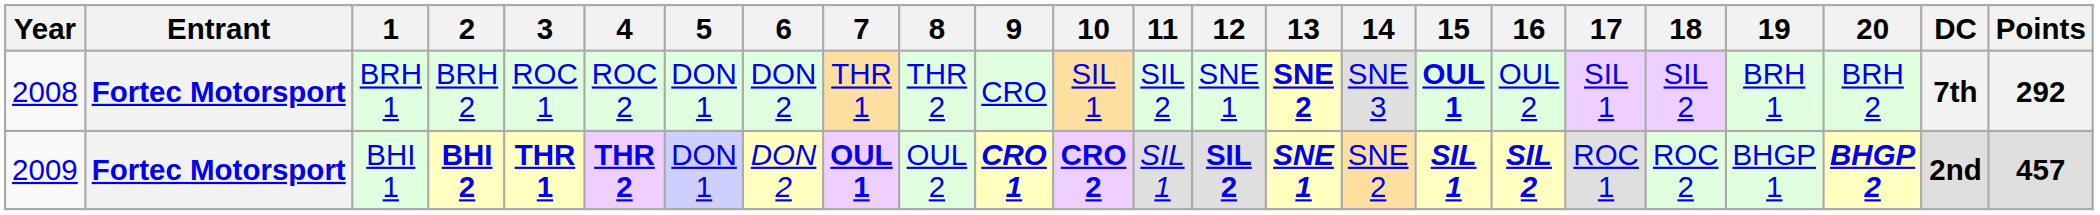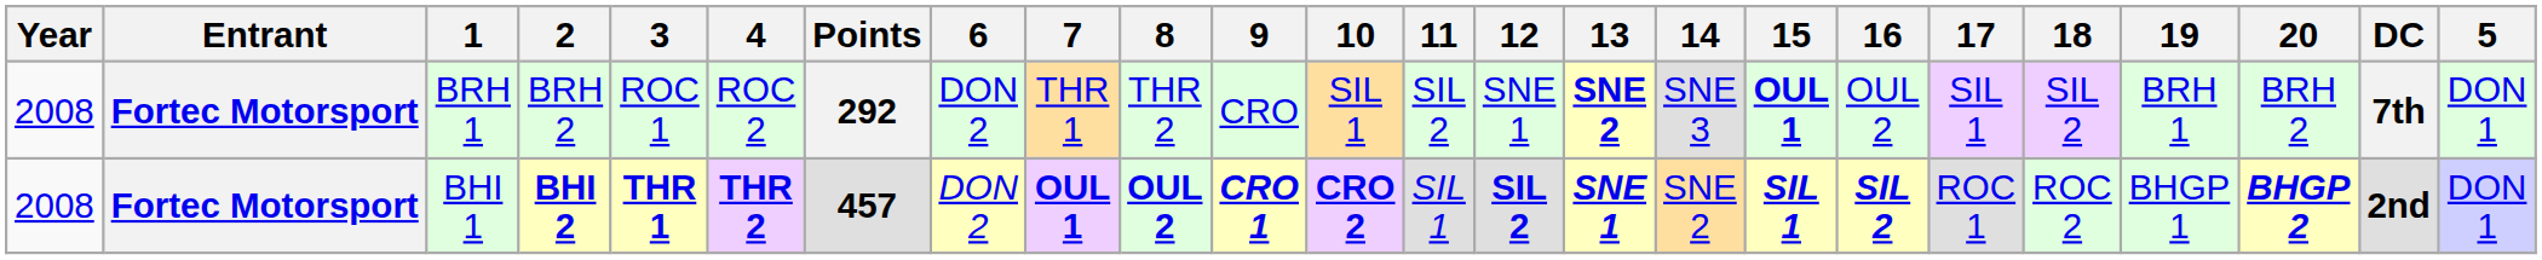columns swapped: 5 <-> Points
BHI 1 | Year: 2009 -> 2008
BHI 1 | 8: normal -> bold
